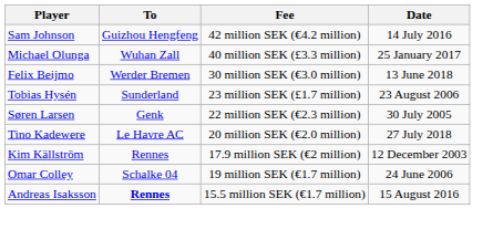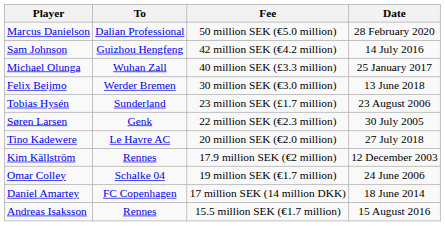+ row: Marcus Danielson | Dalian Professional | 50 million SEK (€5.0 million) | 28 February 2020
+ row: Daniel Amartey | FC Copenhagen | 17 million SEK (14 million DKK) | 18 June 2014
Andreas Isaksson | To: bold -> normal
